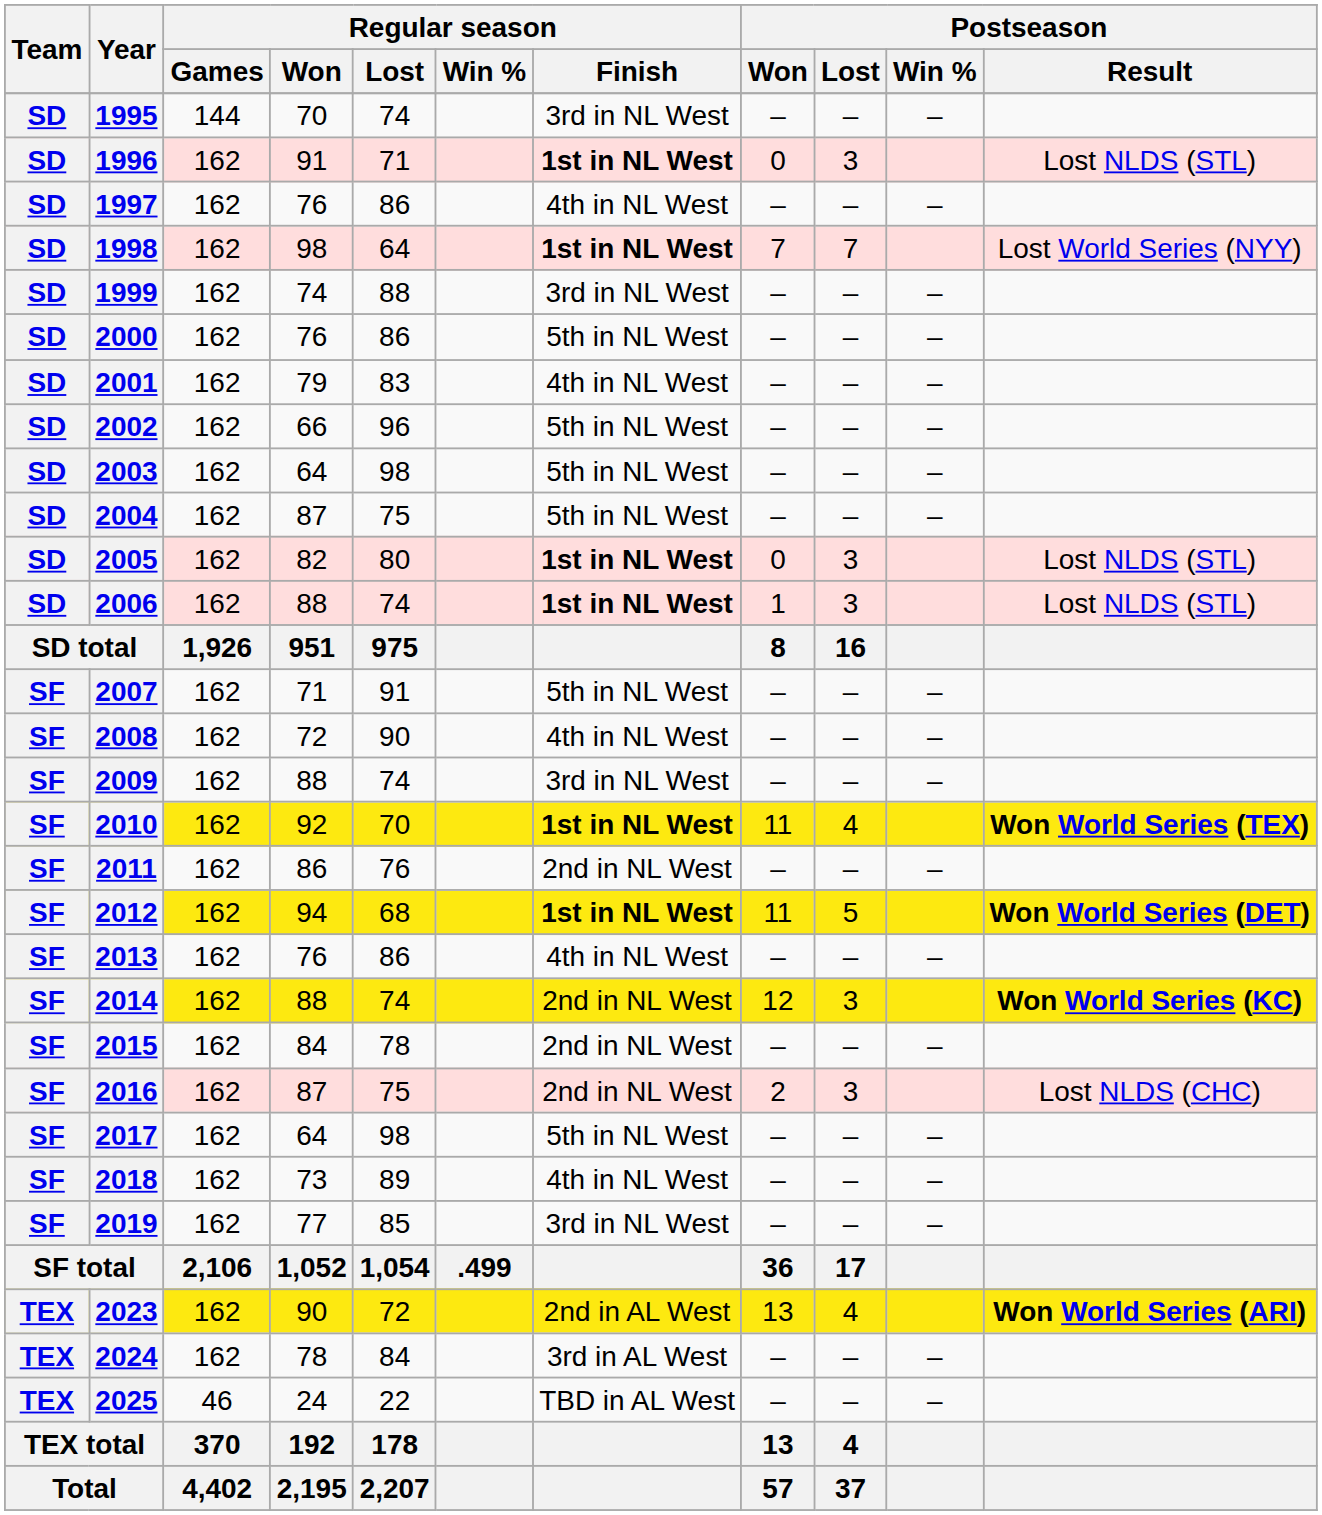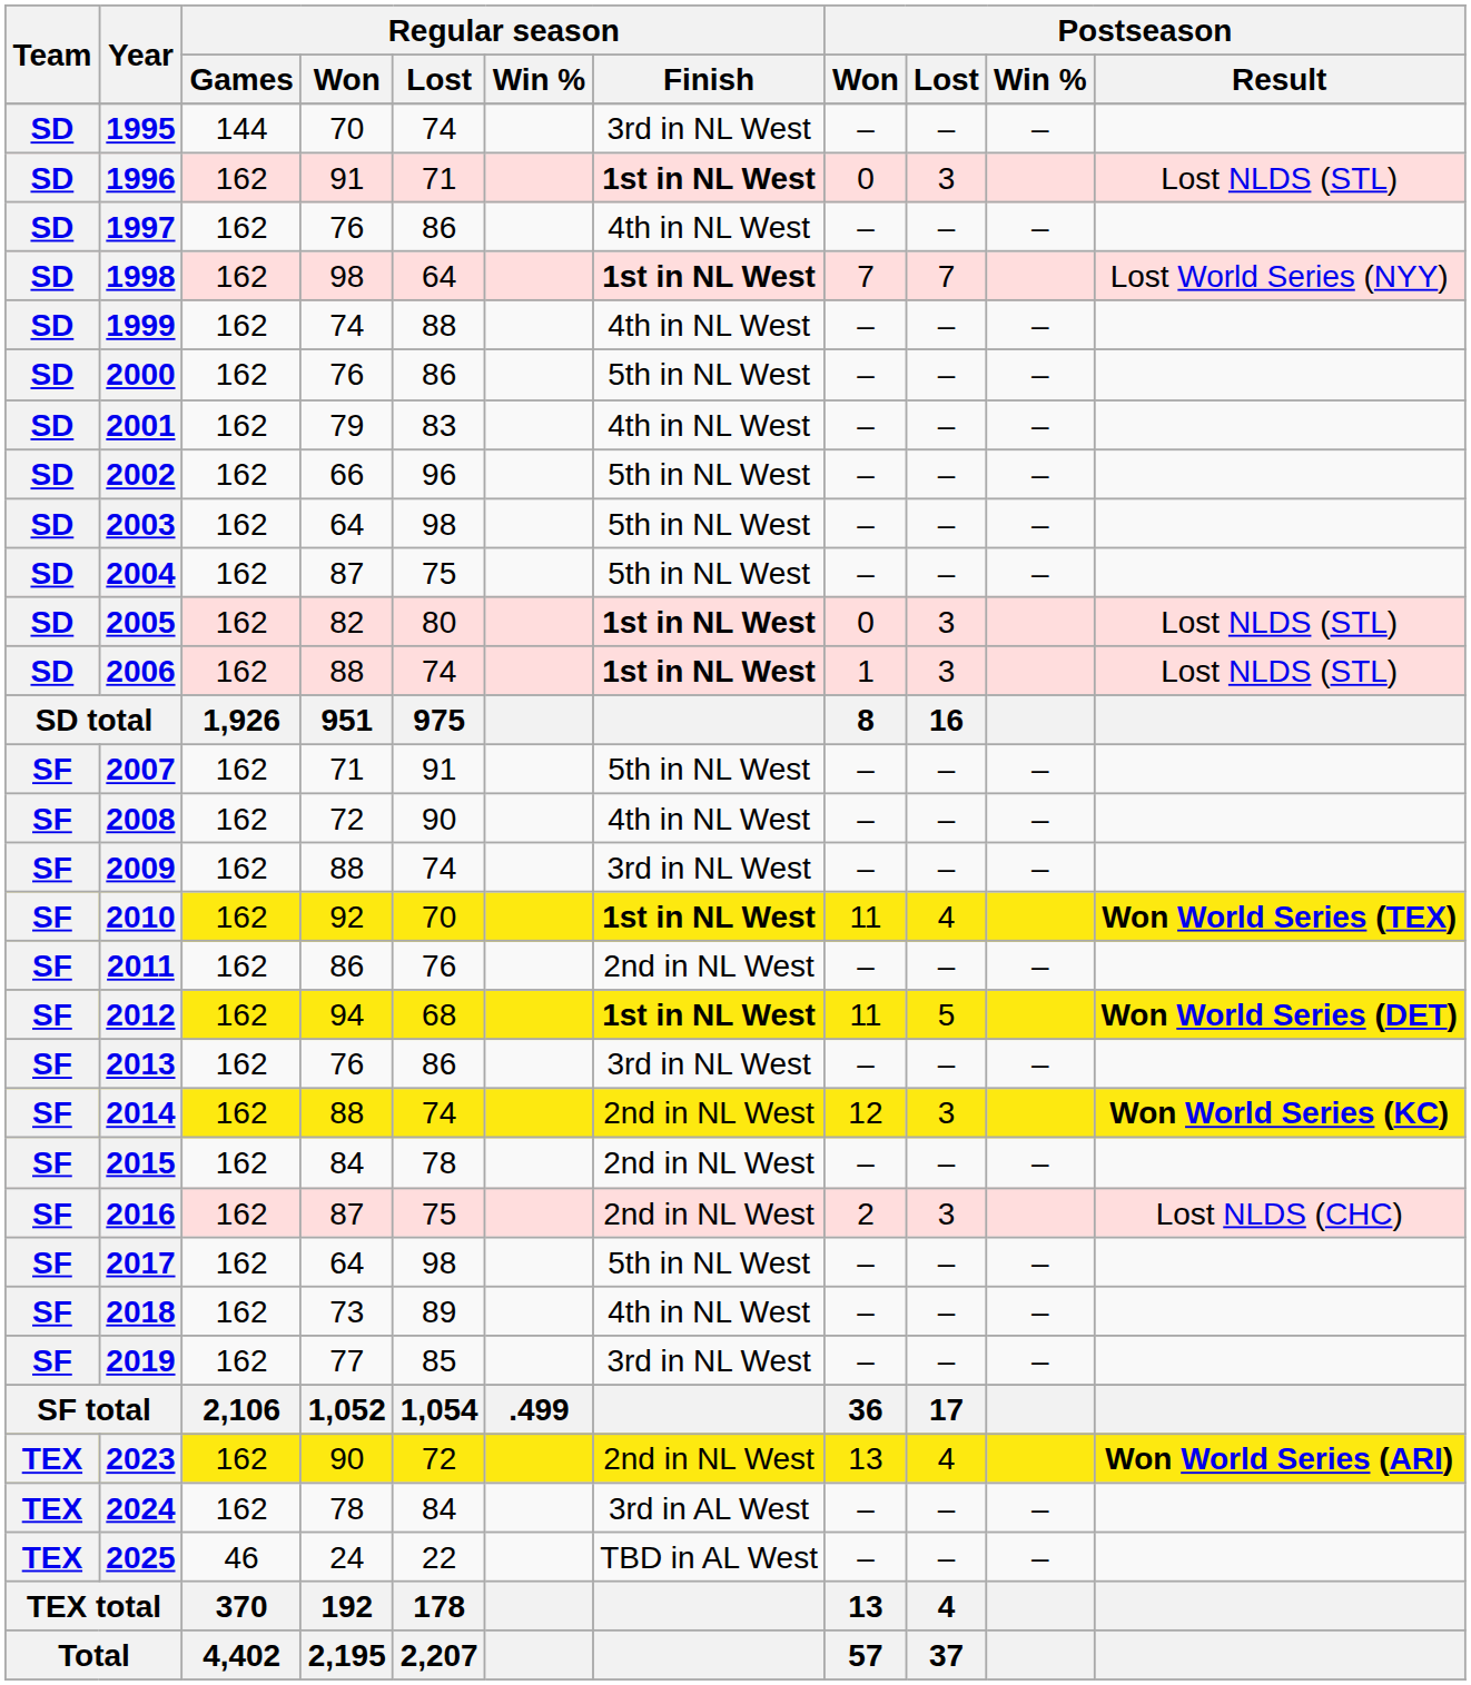1999 | Regular season / Finish: 3rd in NL West -> 4th in NL West
2013 | Regular season / Finish: 4th in NL West -> 3rd in NL West
2023 | Regular season / Finish: 2nd in AL West -> 2nd in NL West
